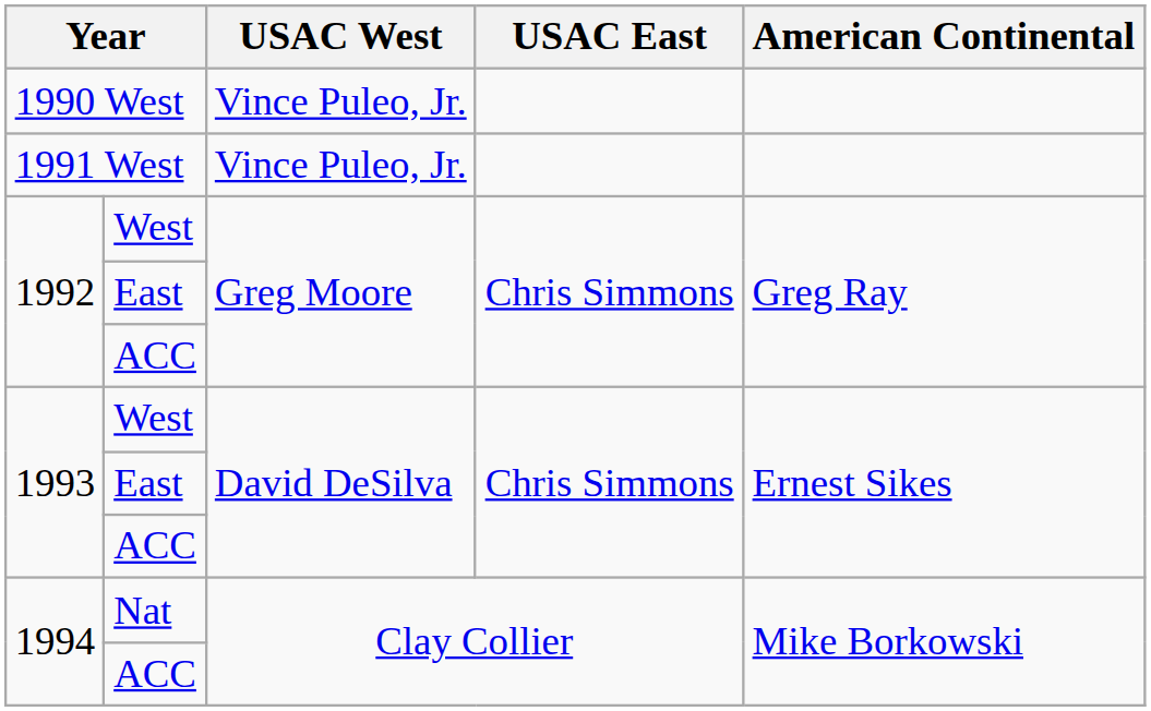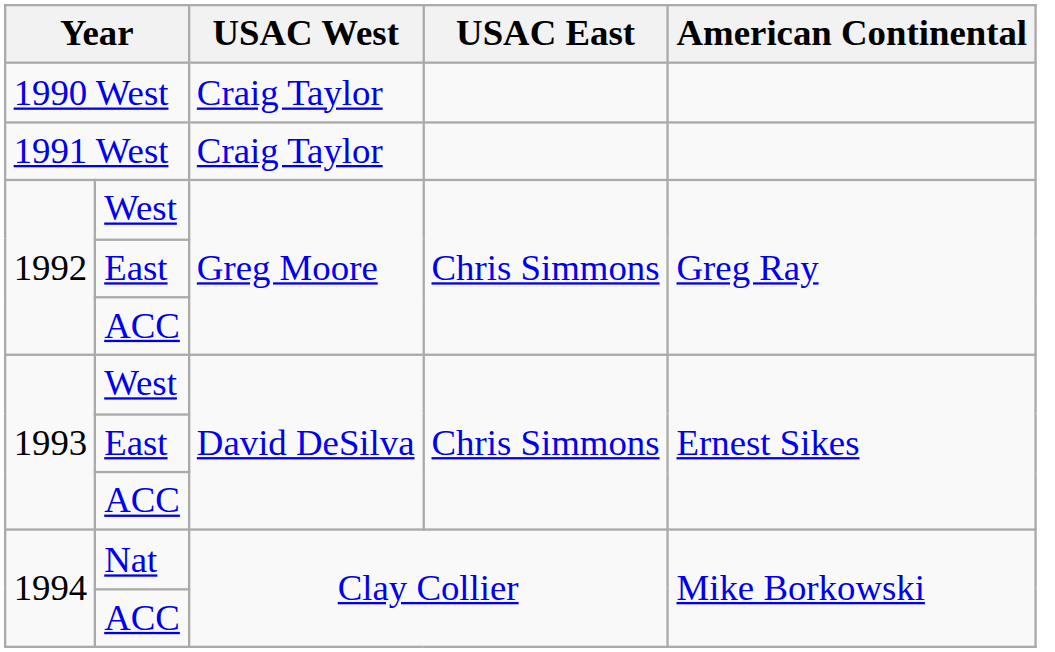1990 West | USAC West: Vince Puleo, Jr. -> Craig Taylor
1991 West | USAC West: Vince Puleo, Jr. -> Craig Taylor
